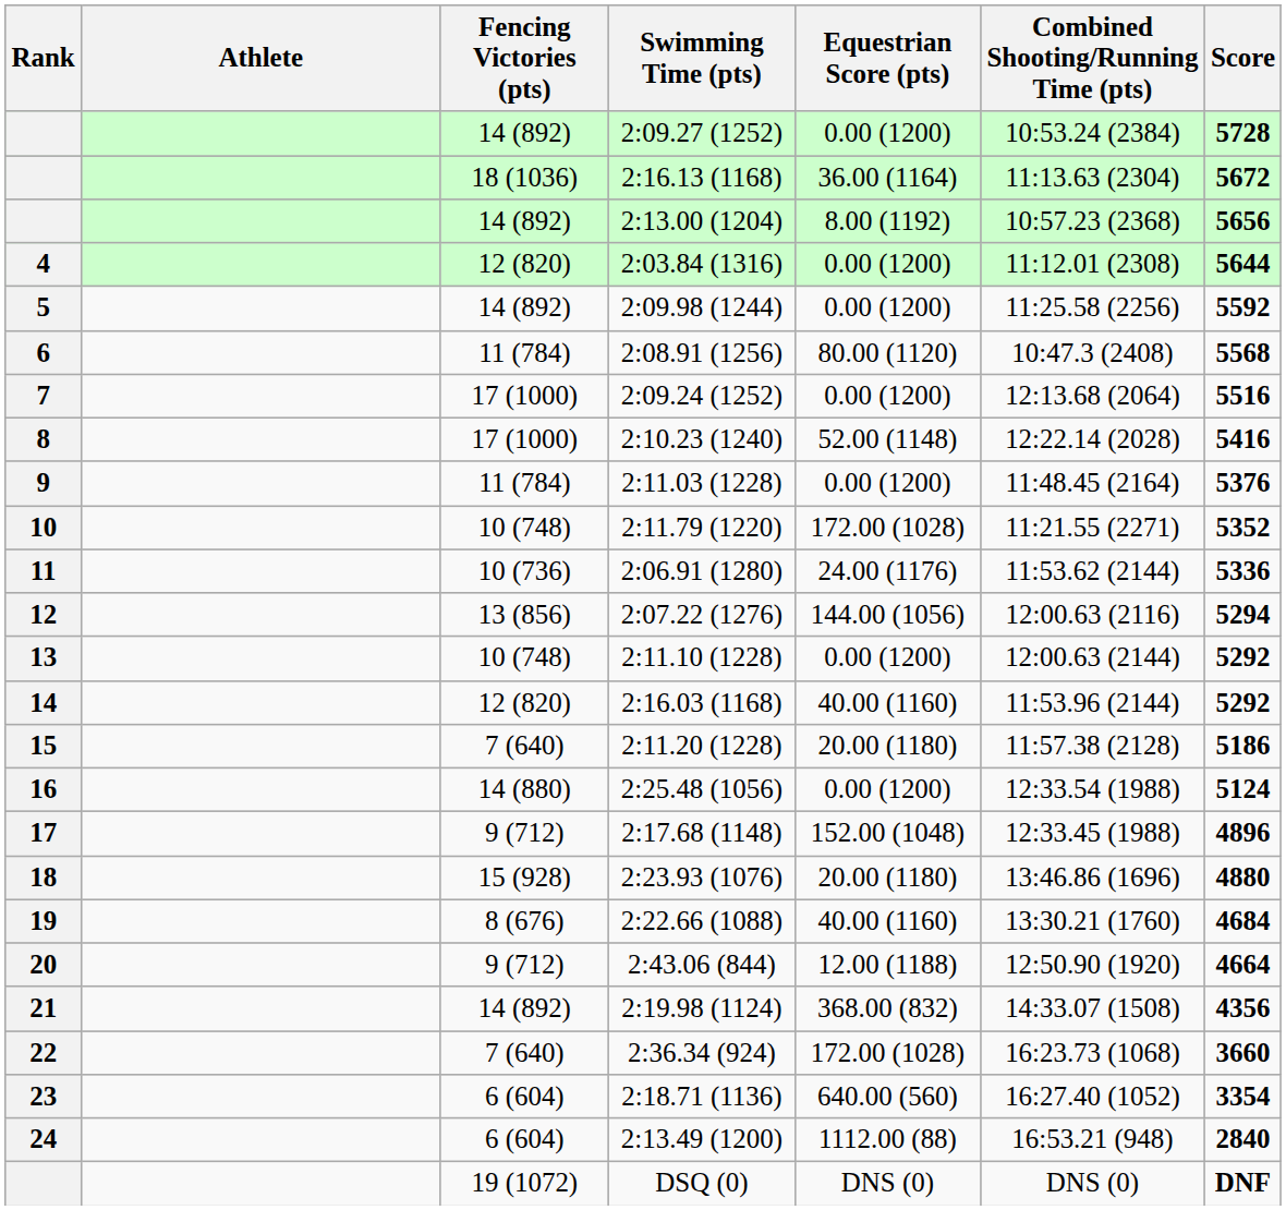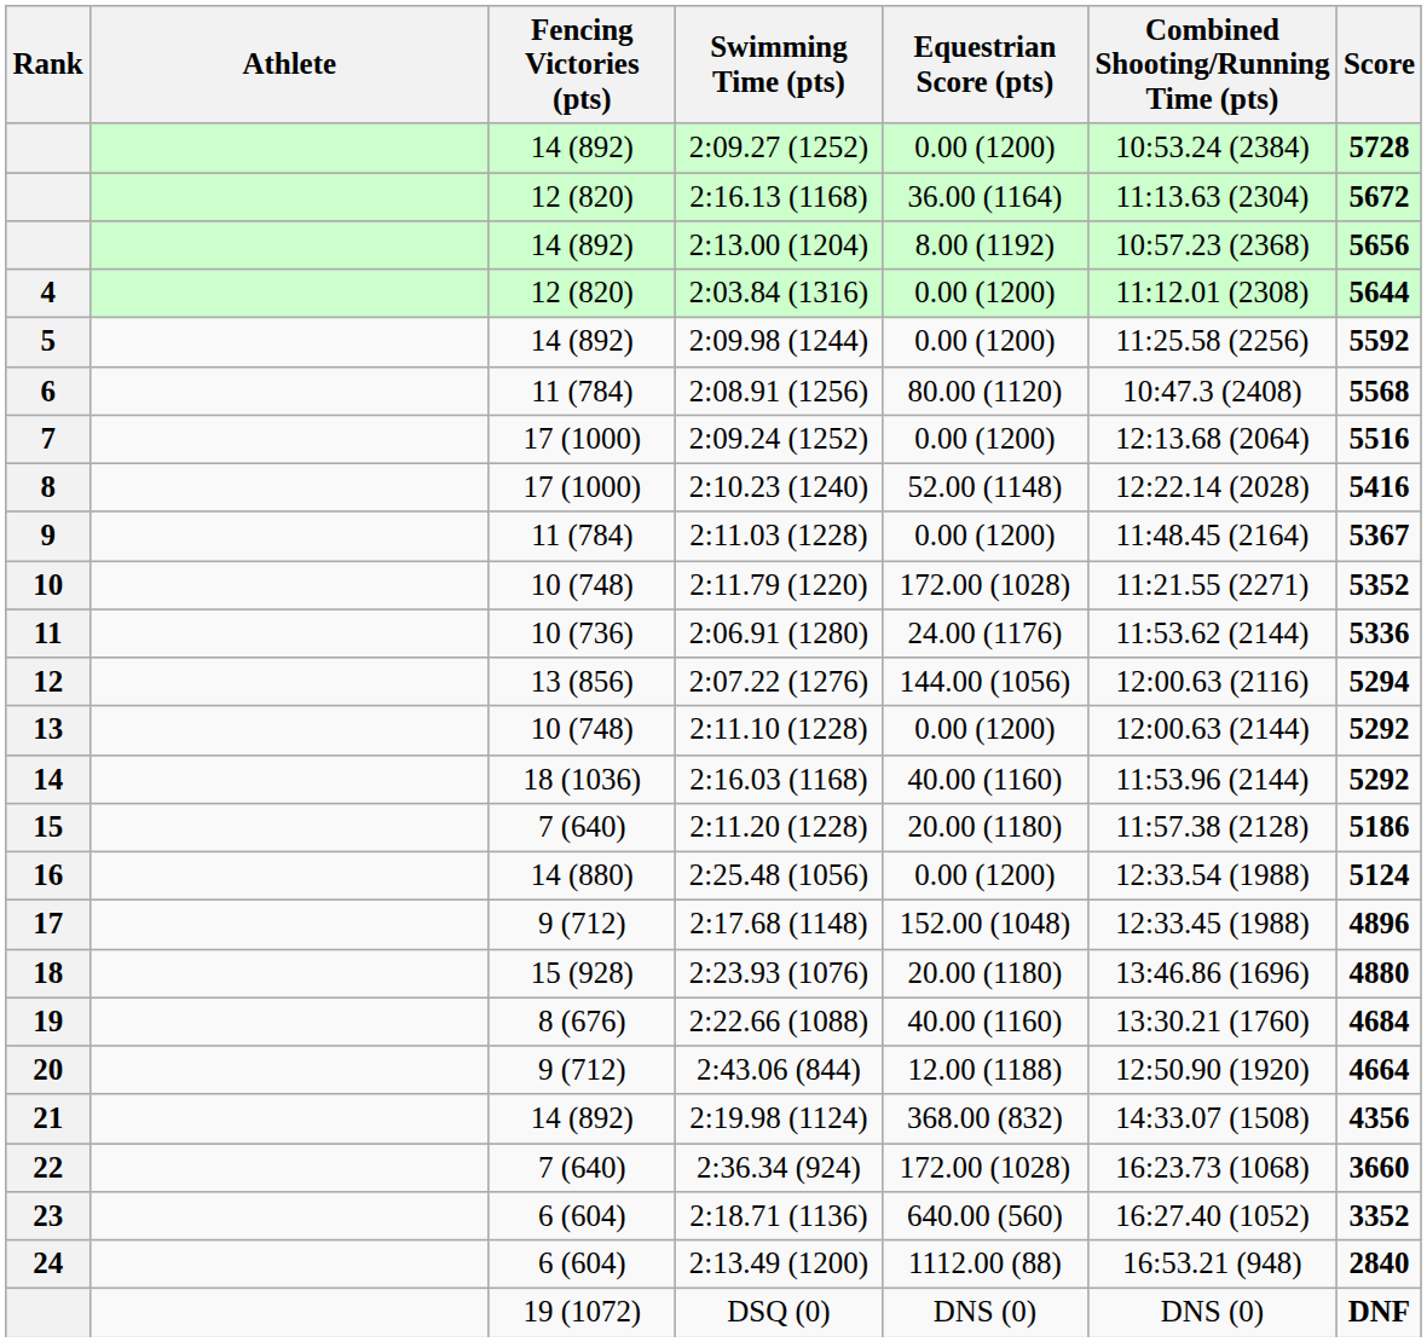2:16.13 (1168) | Fencing Victories (pts): 18 (1036) -> 12 (820)
2:11.03 (1228) | Score: 5376 -> 5367
2:16.03 (1168) | Fencing Victories (pts): 12 (820) -> 18 (1036)
2:18.71 (1136) | Score: 3354 -> 3352
